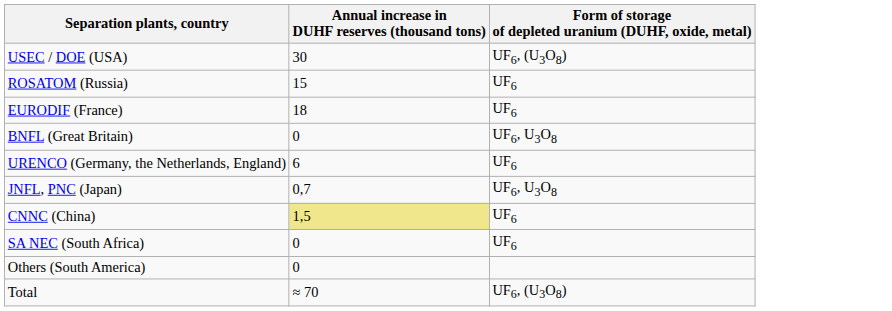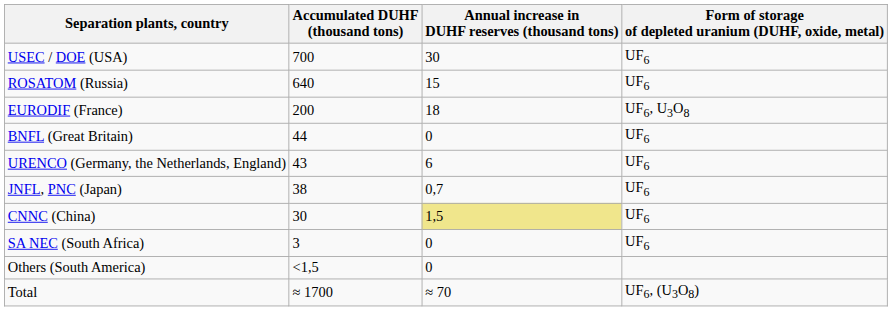+ column: Accumulated DUHF (thousand tons) | 700 | 640 | 200 | 44 | 43 | 38 | 30 | 3 | <1,5 | ≈ 1700
USEC / DOE (USA) | Form of storage of depleted uranium (DUHF, oxide, metal): UF6, (U3O8) -> UF6
EURODIF (France) | Form of storage of depleted uranium (DUHF, oxide, metal): UF6 -> UF6, U3O8
BNFL (Great Britain) | Form of storage of depleted uranium (DUHF, oxide, metal): UF6, U3O8 -> UF6
JNFL, PNC (Japan) | Form of storage of depleted uranium (DUHF, oxide, metal): UF6, U3O8 -> UF6
